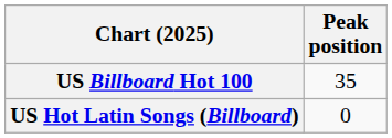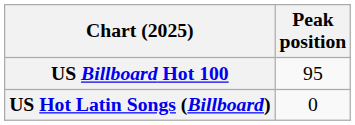US Billboard Hot 100 | Peak position: 35 -> 95
